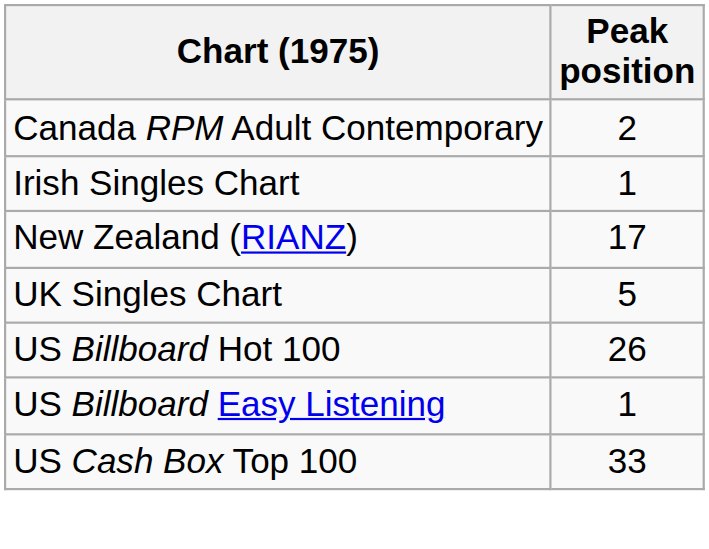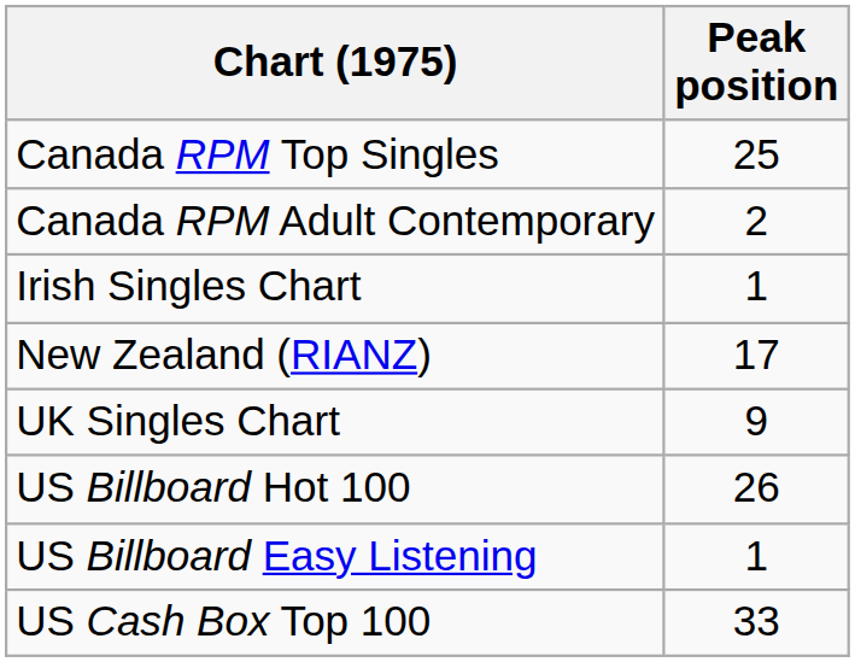+ row: Canada RPM Top Singles | 25
UK Singles Chart | Peak position: 5 -> 9
